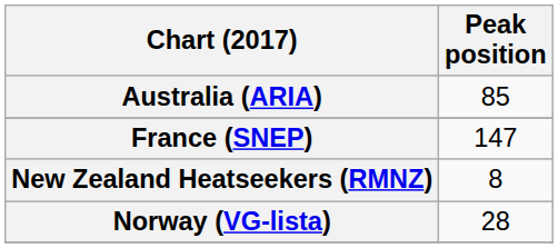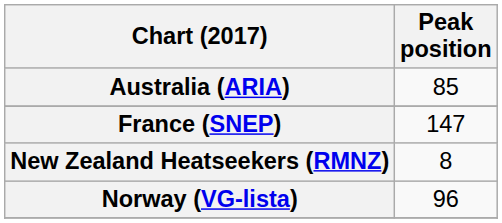Norway (VG-lista) | Peak position: 28 -> 96
